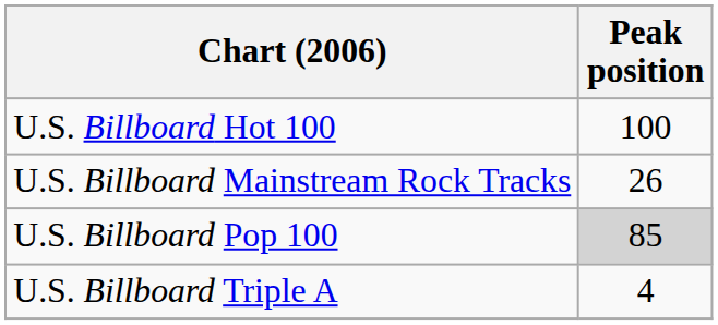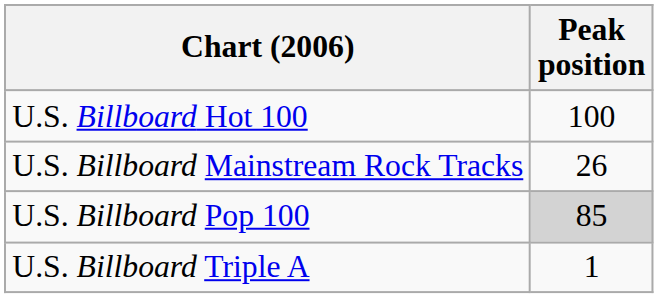U.S. Billboard Triple A | Peak position: 4 -> 1
